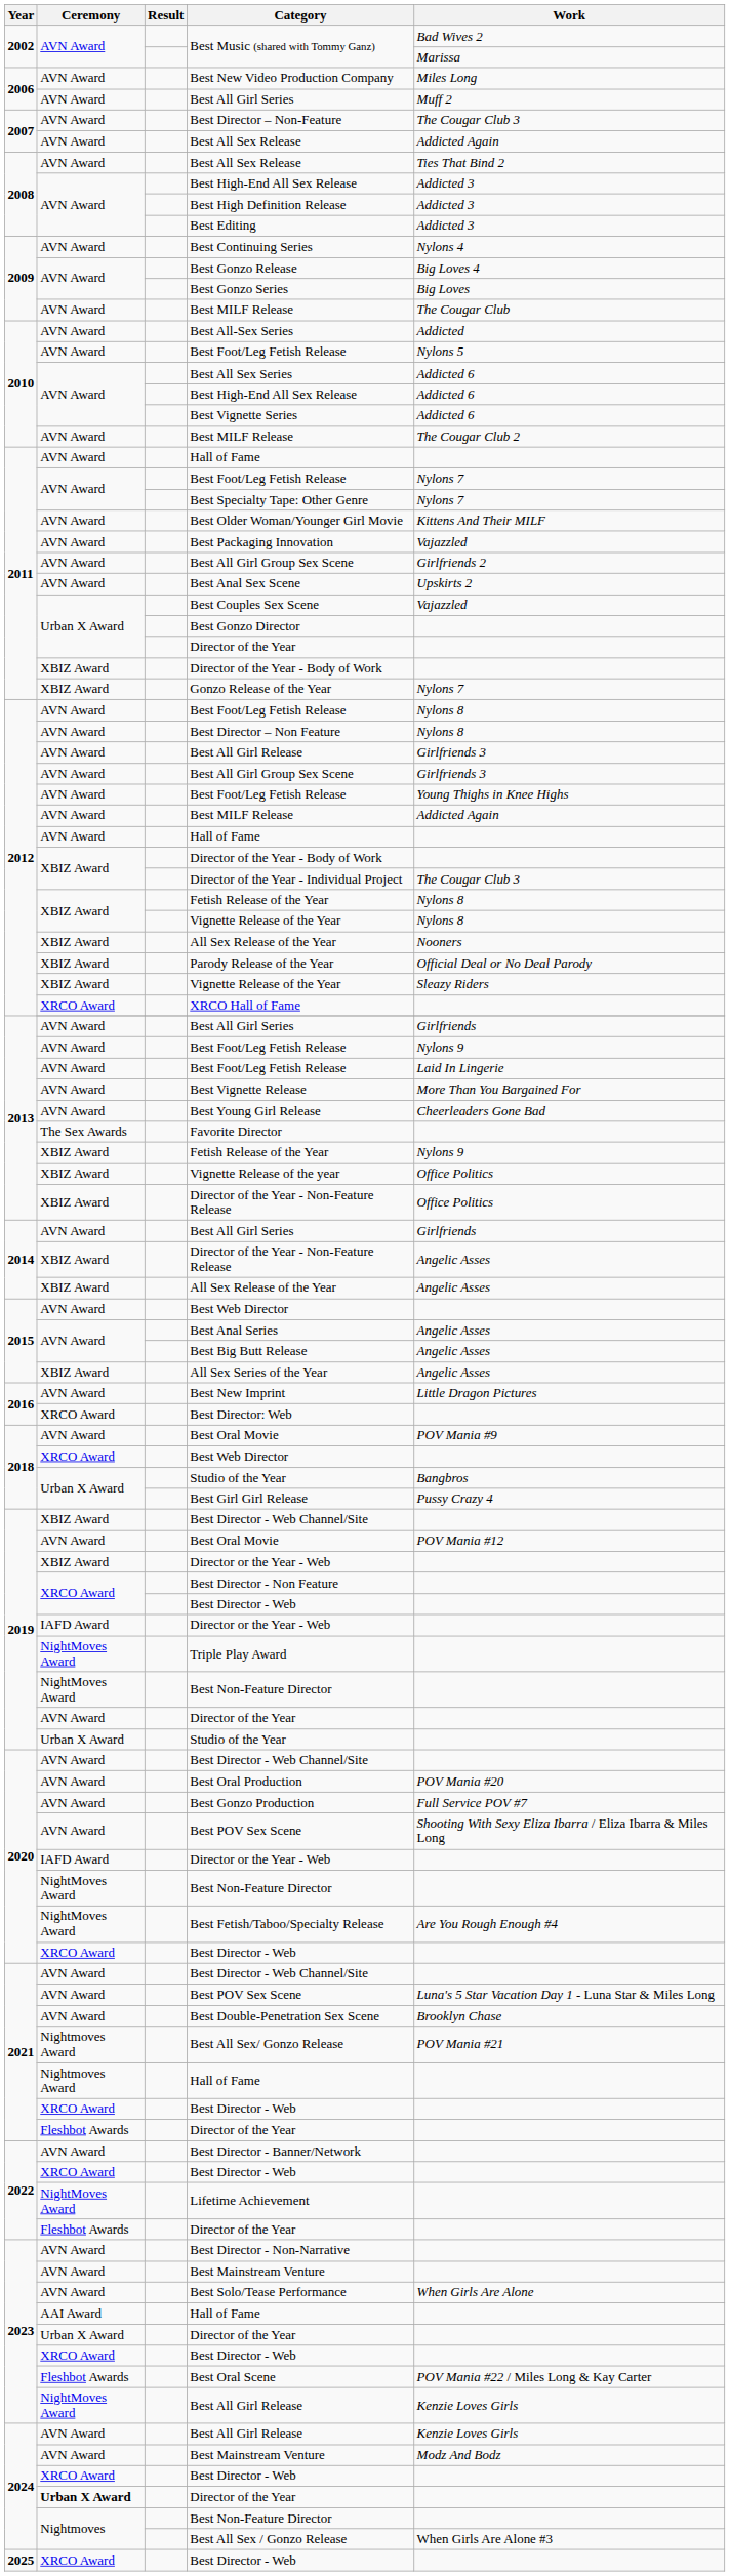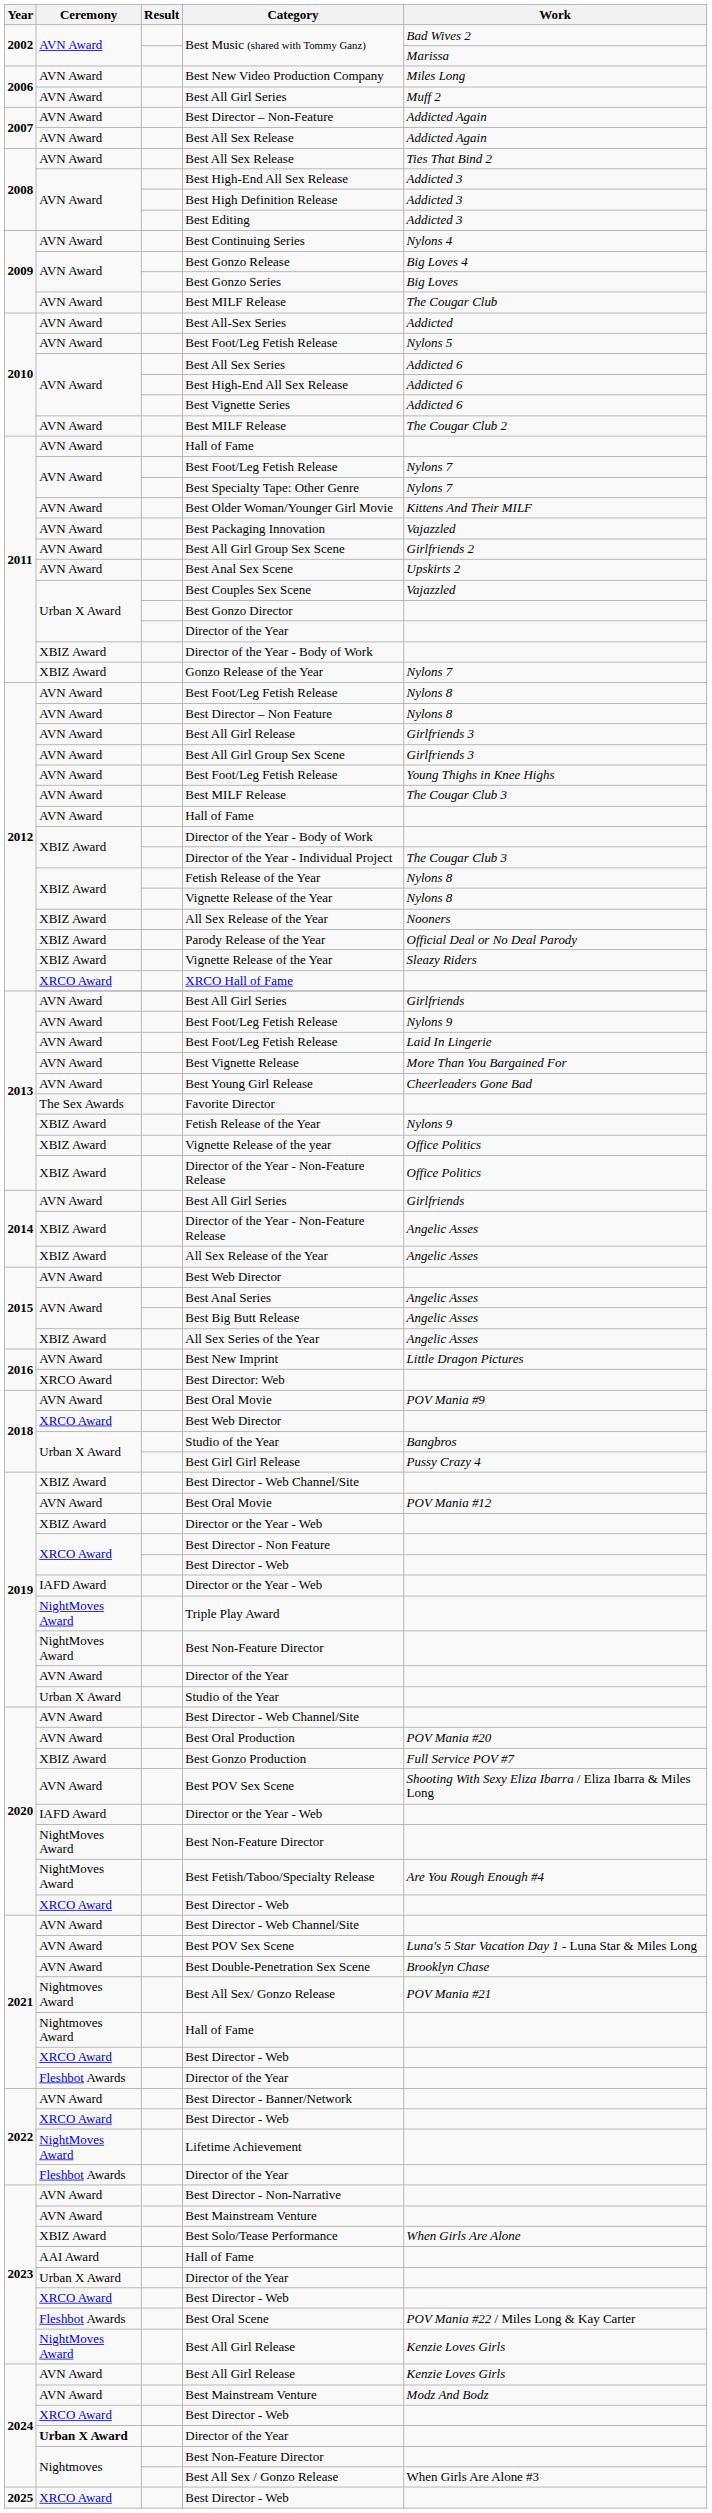Best Director – Non-Feature | Work: The Cougar Club 3 -> Addicted Again
2012 / Best MILF Release | Work: Addicted Again -> The Cougar Club 3
Best Gonzo Production | Ceremony: AVN Award -> XBIZ Award
Best Solo/Tease Performance | Ceremony: AVN Award -> XBIZ Award
